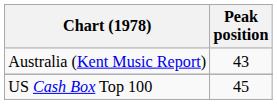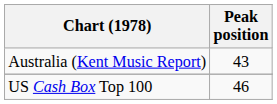US Cash Box Top 100 | Peak position: 45 -> 46
